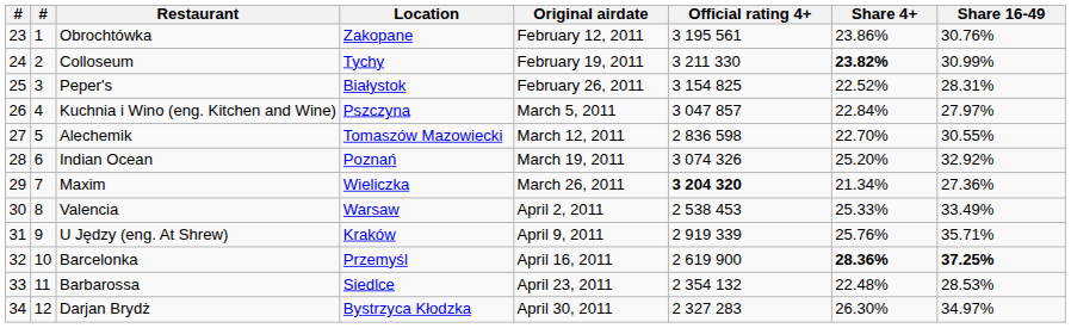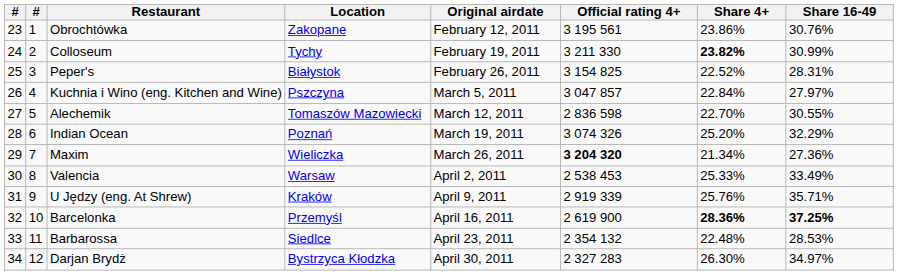Indian Ocean | Share 16-49: 32.92% -> 32.29%
